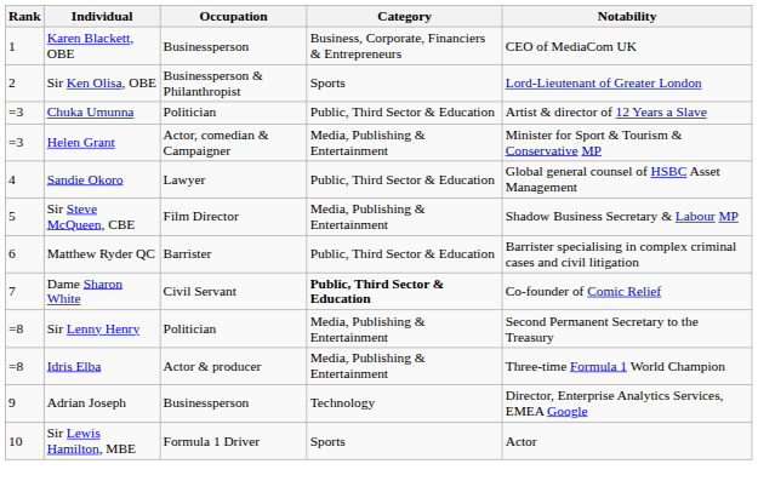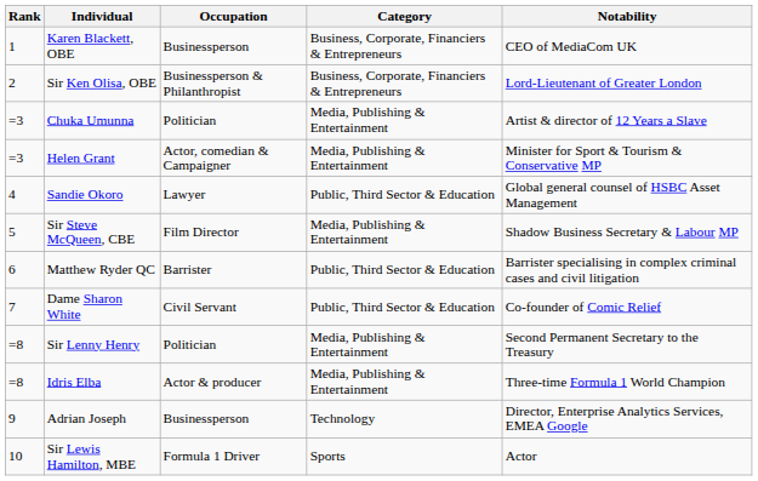Sir Ken Olisa, OBE | Category: Sports -> Business, Corporate, Financiers & Entrepreneurs
Chuka Umunna | Category: Public, Third Sector & Education -> Media, Publishing & Entertainment
Dame Sharon White | Category: bold -> normal
